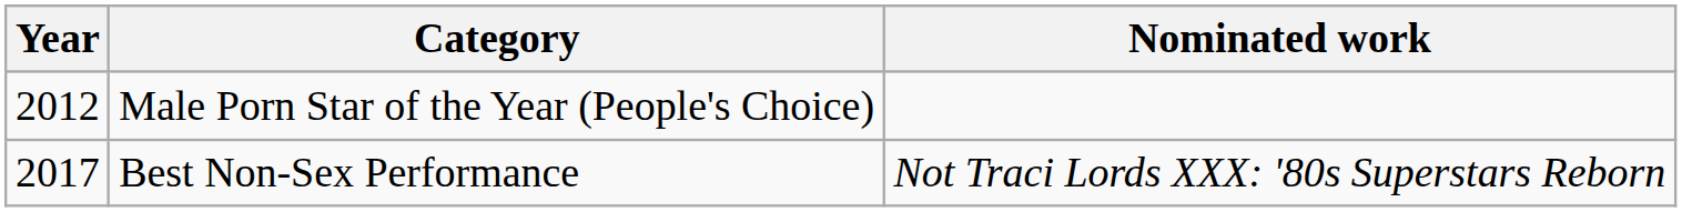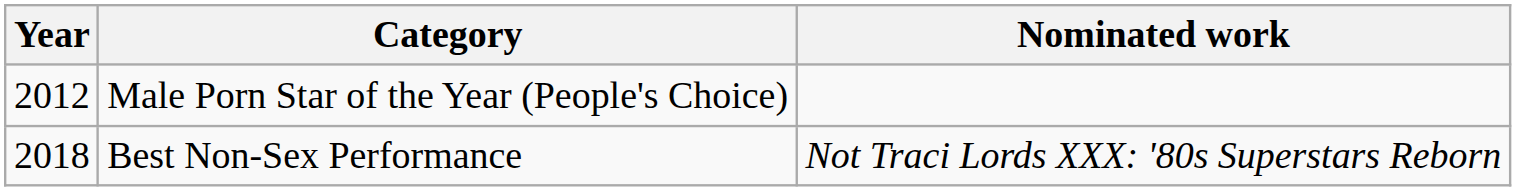Best Non-Sex Performance | Year: 2017 -> 2018
